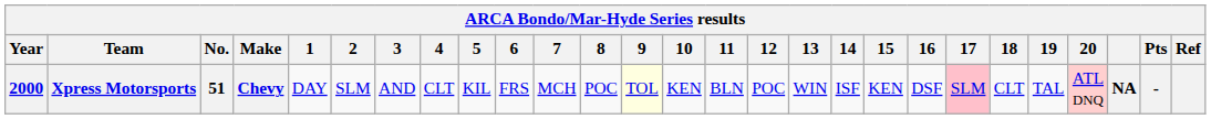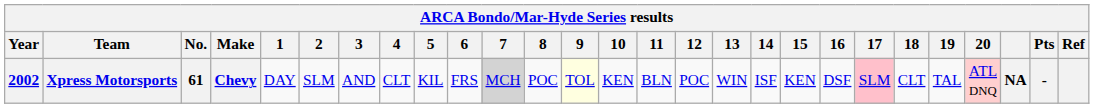Xpress Motorsports | Year: 2000 -> 2002
Xpress Motorsports | No.: 51 -> 61
Xpress Motorsports | 7: no background -> lightgrey background
